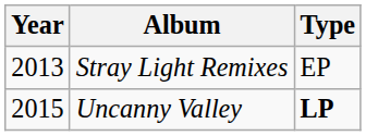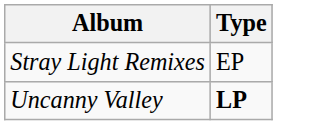- column: Year | 2013 | 2015
